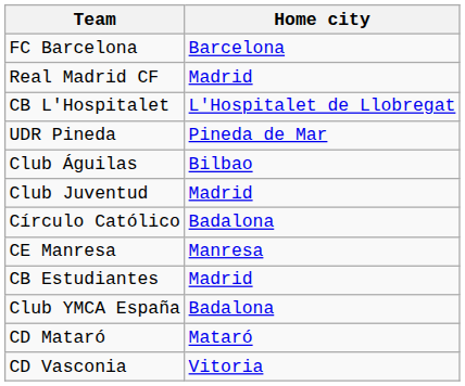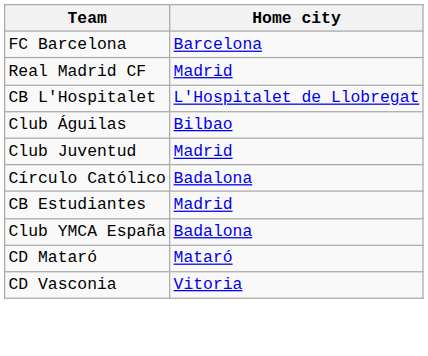- row: UDR Pineda | Pineda de Mar
- row: CE Manresa | Manresa
